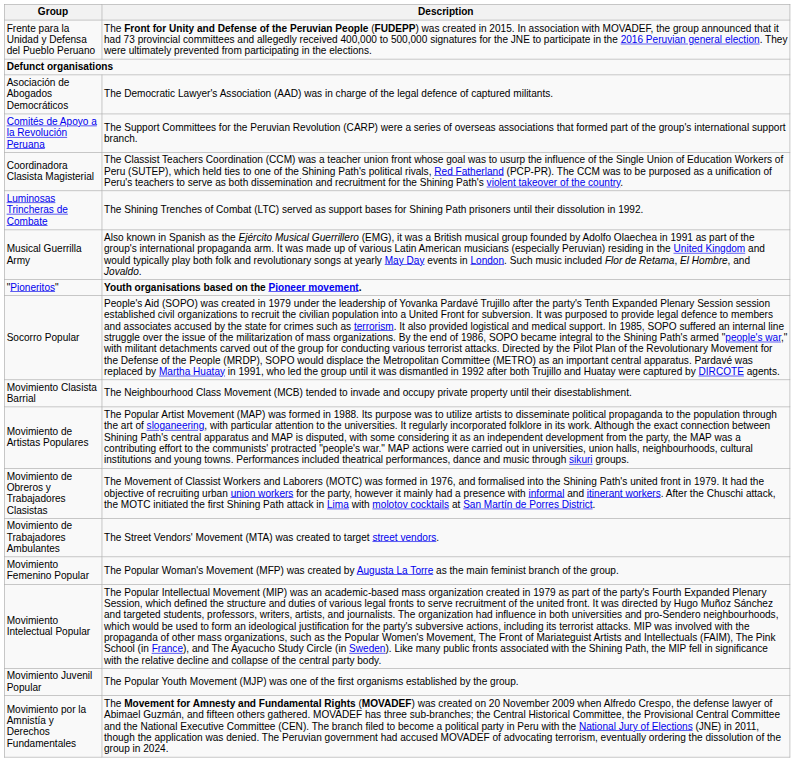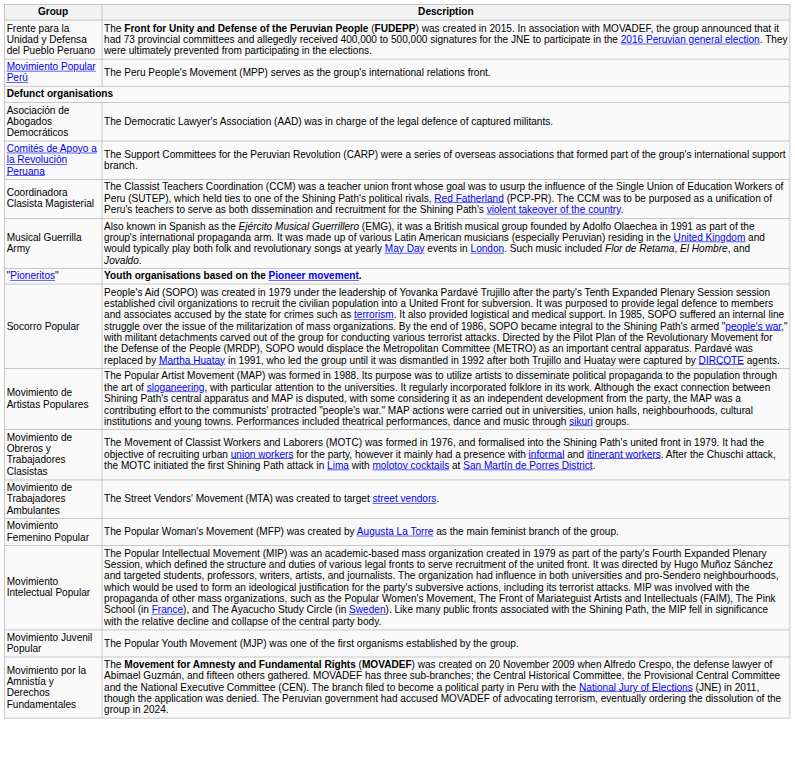+ row: Movimiento Popular Perú | The Peru People's Movement (MPP) serves as the group's international relations front.
- row: Luminosas Trincheras de Combate | The Shining Trenches of Combat (LTC) served as support bases for Shining Path prisoners until their dissolution in 1992.
- row: Movimiento Clasista Barrial | The Neighbourhood Class Movement (MCB) tended to invade and occupy private property until their disestablishment.
